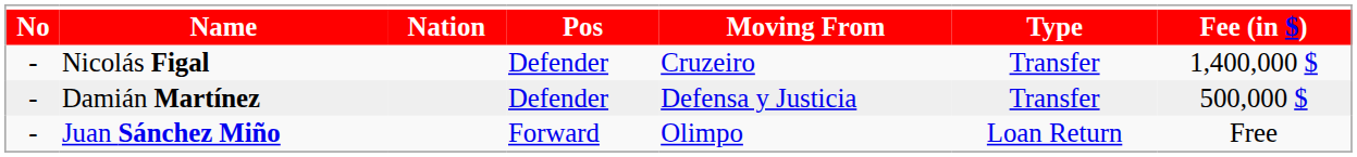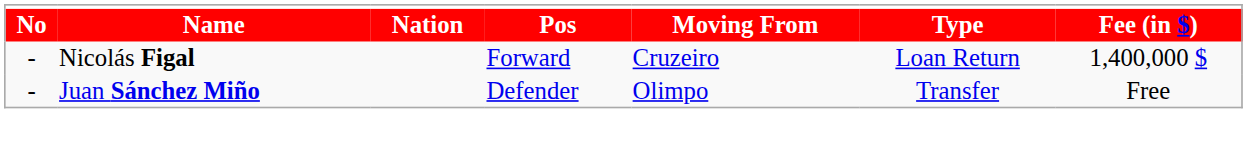Nicolás Figal | Pos: Defender -> Forward
Nicolás Figal | Type: Transfer -> Loan Return
- row: - | Damián Martínez | Defender | Defensa y Justicia | Transfer | 500,000 $
Juan Sánchez Miño | Pos: Forward -> Defender
Juan Sánchez Miño | Type: Loan Return -> Transfer
